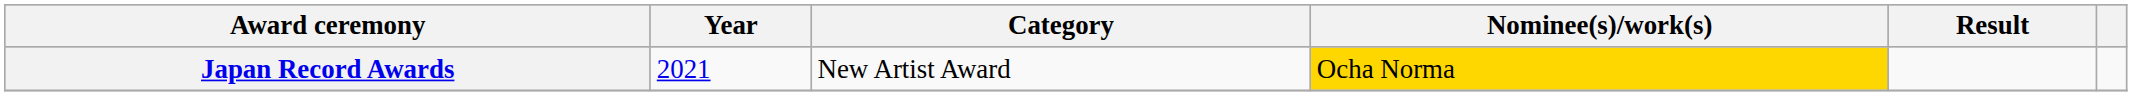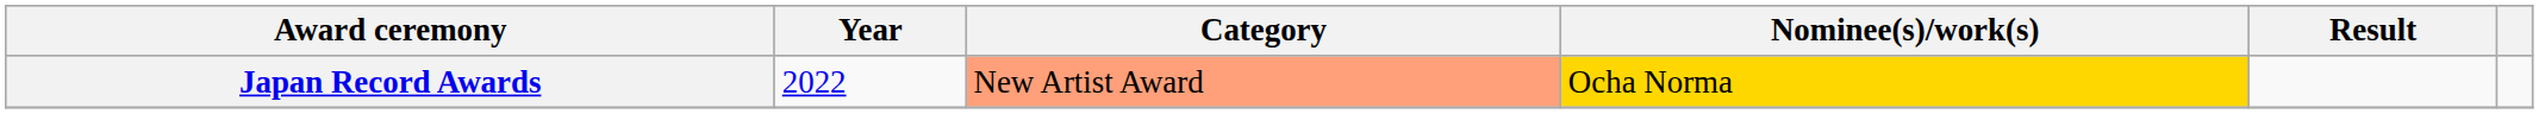Japan Record Awards | Year: 2021 -> 2022
Japan Record Awards | Category: no background -> lightsalmon background
